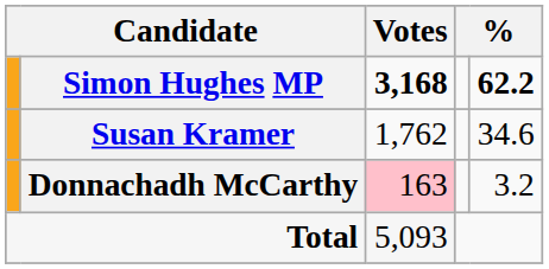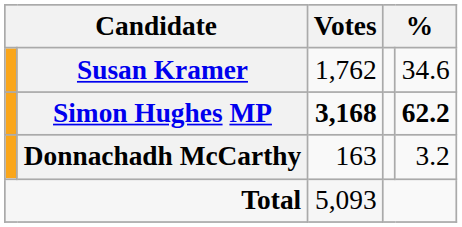rows swapped: Simon Hughes MP <-> Susan Kramer
Donnachadh McCarthy | Votes: pink background -> no background
